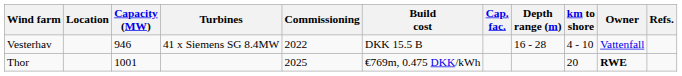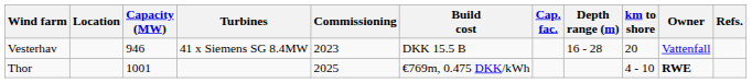Vesterhav | Commissioning: 2022 -> 2023
Vesterhav | km to shore: 4 - 10 -> 20
Thor | km to shore: 20 -> 4 - 10
